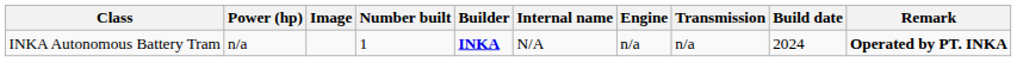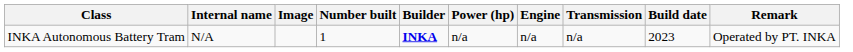columns swapped: Internal name <-> Power (hp)
INKA Autonomous Battery Tram | Build date: 2024 -> 2023
INKA Autonomous Battery Tram | Remark: bold -> normal
